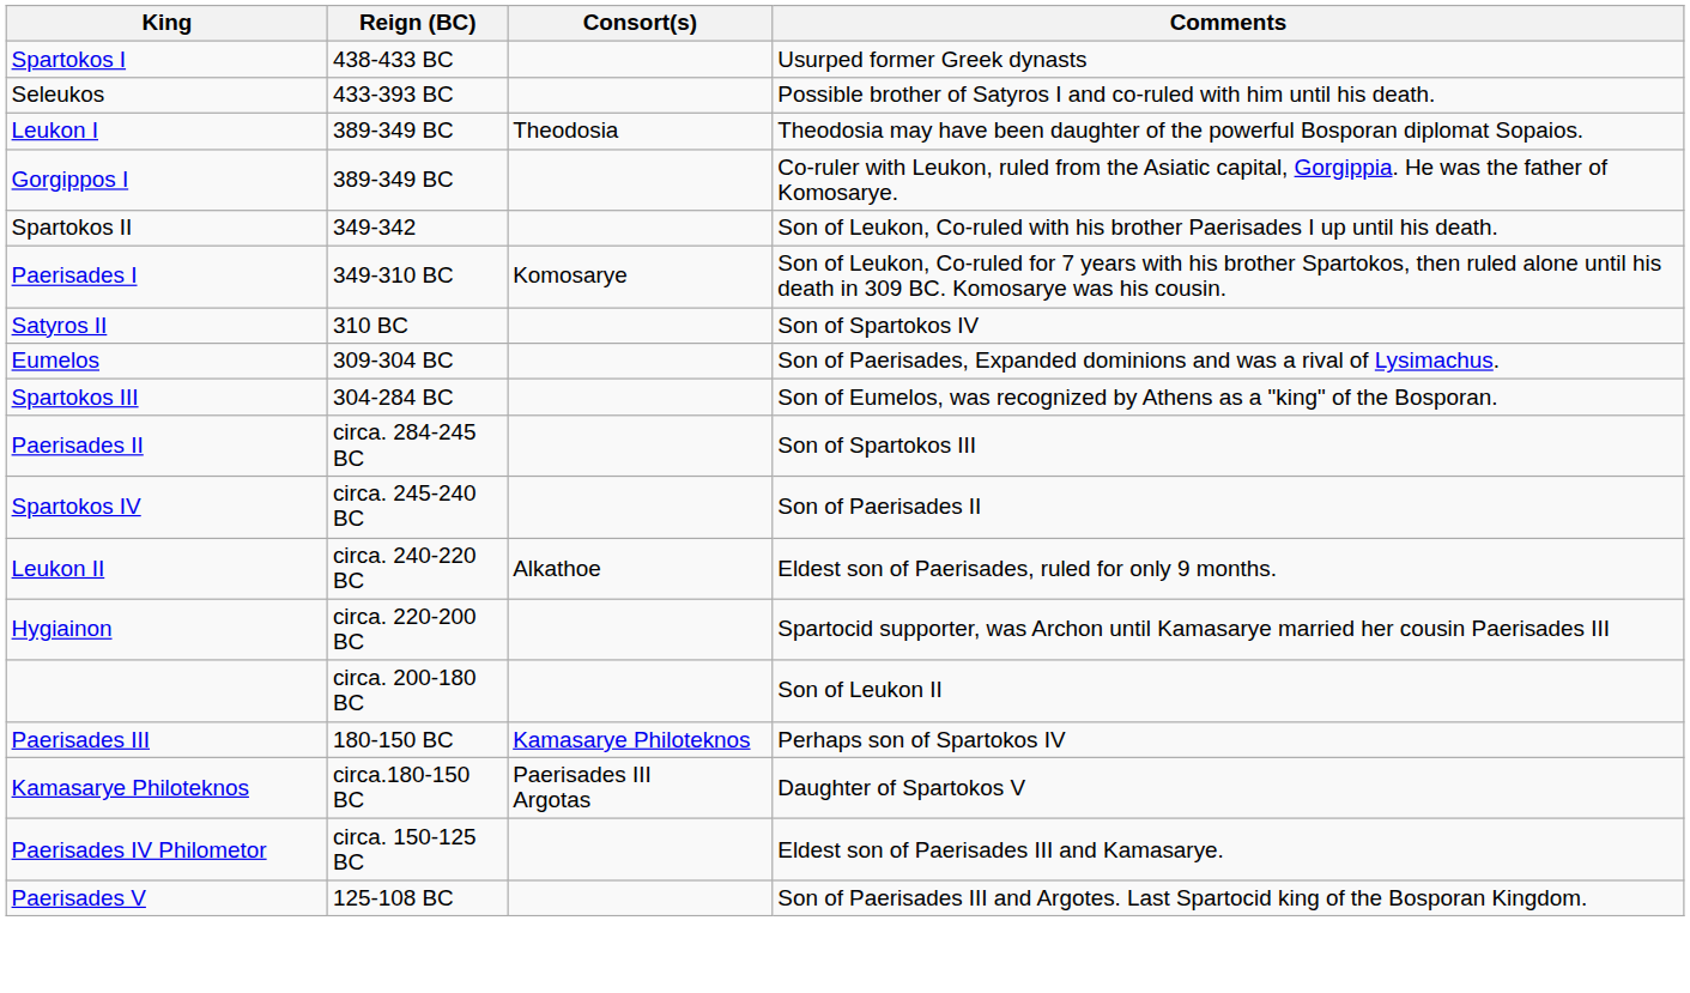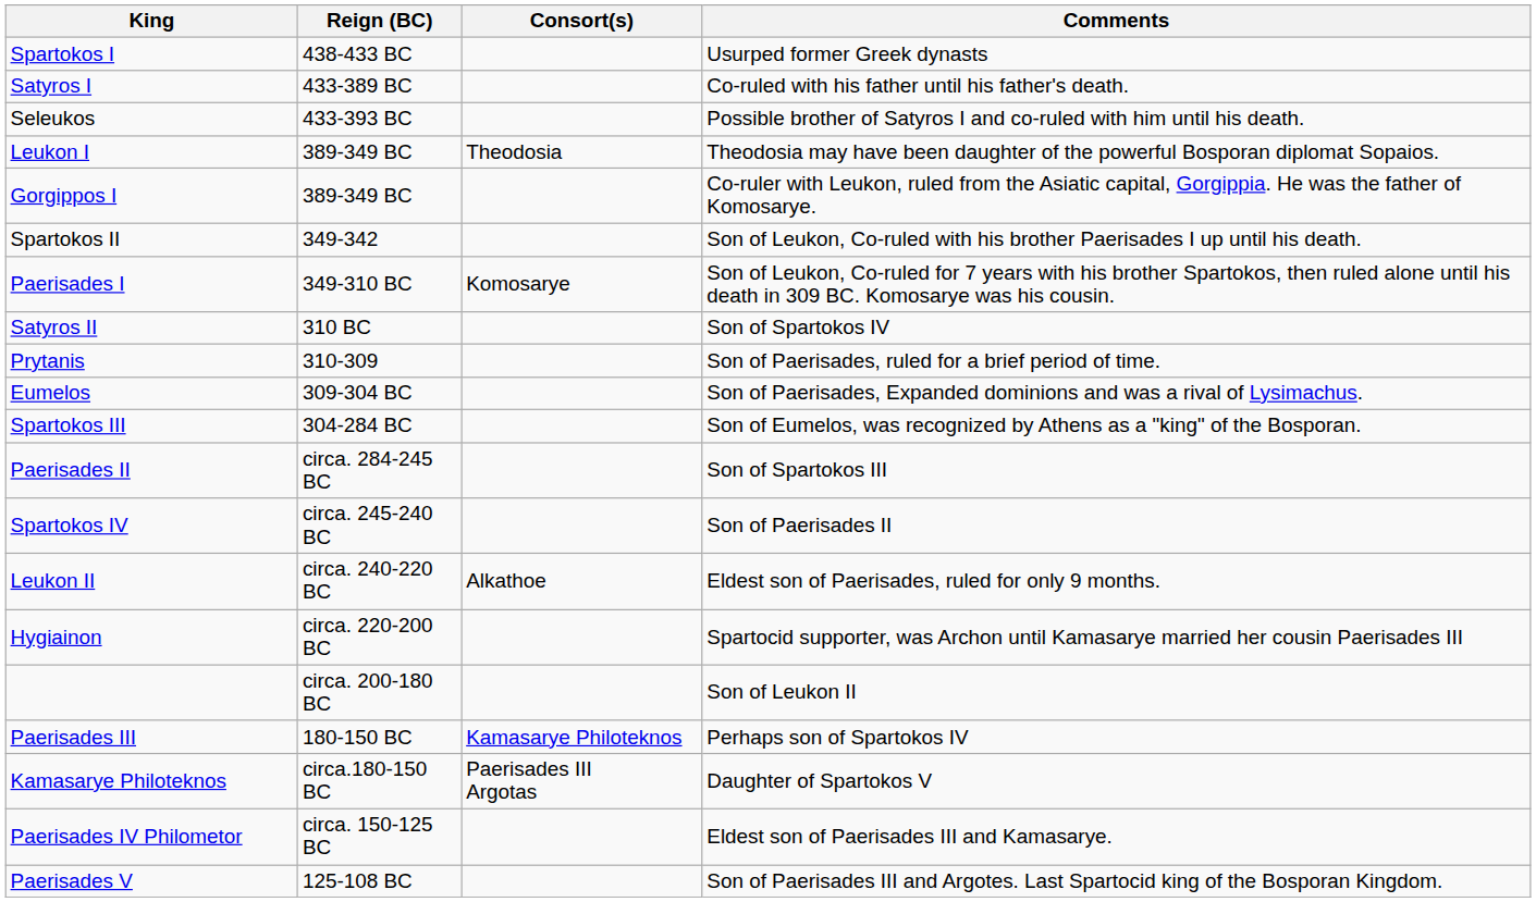+ row: Satyros I | 433-389 BC | Co-ruled with his father until his father's death.
+ row: Prytanis | 310-309 | Son of Paerisades, ruled for a brief period of time.
